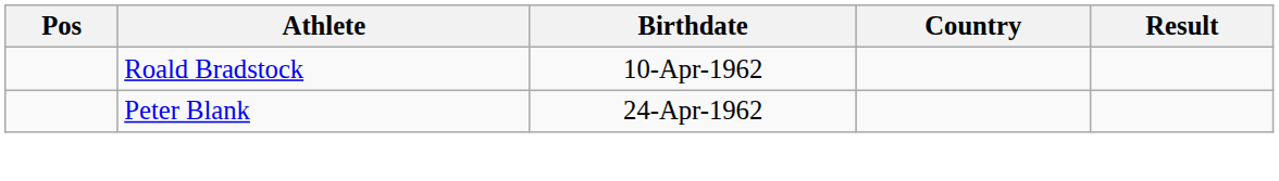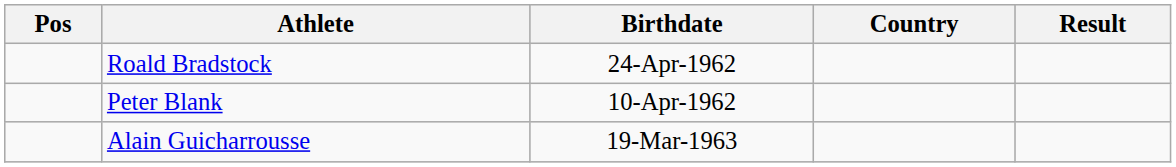Roald Bradstock | Birthdate: 10-Apr-1962 -> 24-Apr-1962
Peter Blank | Birthdate: 24-Apr-1962 -> 10-Apr-1962
+ row: Alain Guicharrousse | 19-Mar-1963
